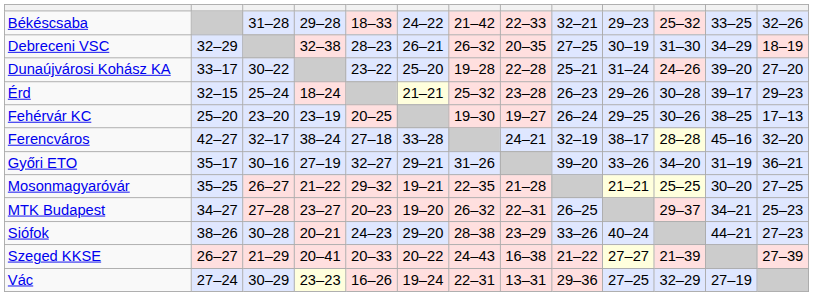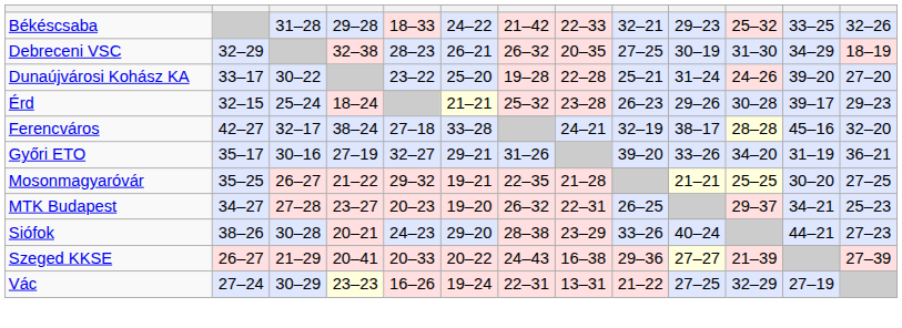- row: Fehérvár KC | 25–20 | 23–20 | 23–19 | 20–25 | 19–30 | 19–27 | 26–24 | 29–25 | 30–26 | 38–25 | 17–13
Szeged KKSE | column 9: 21–22 -> 29–36
Vác | column 9: 29–36 -> 21–22
